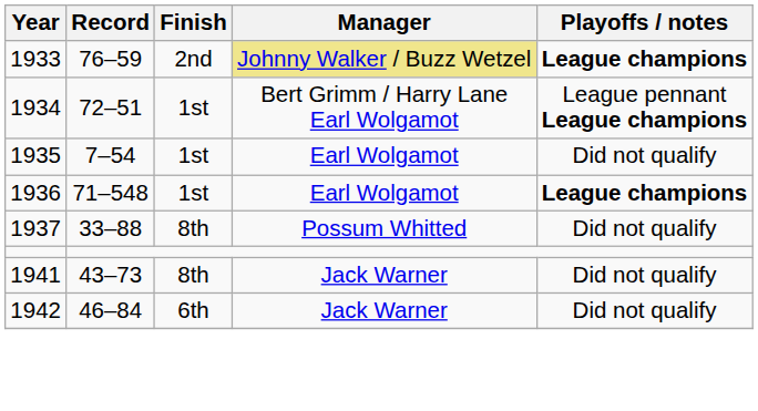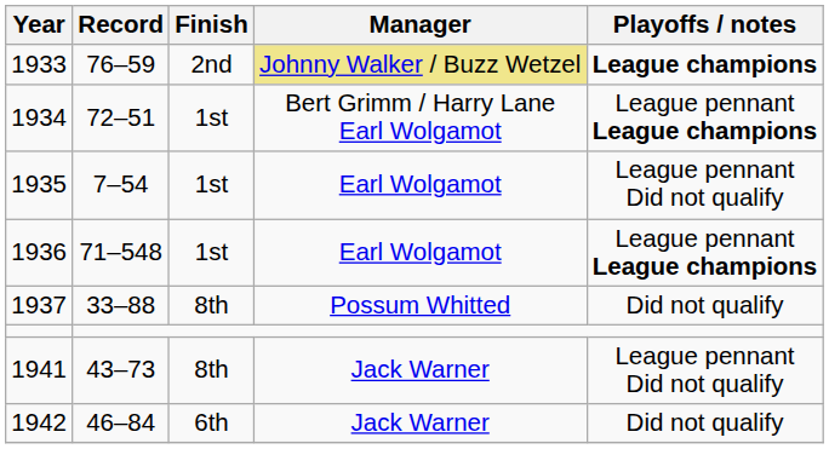1935 | Playoffs / notes: Did not qualify -> League pennant Did not qualify
1936 | Playoffs / notes: League champions -> League pennant League champions
1941 | Playoffs / notes: Did not qualify -> League pennant Did not qualify
